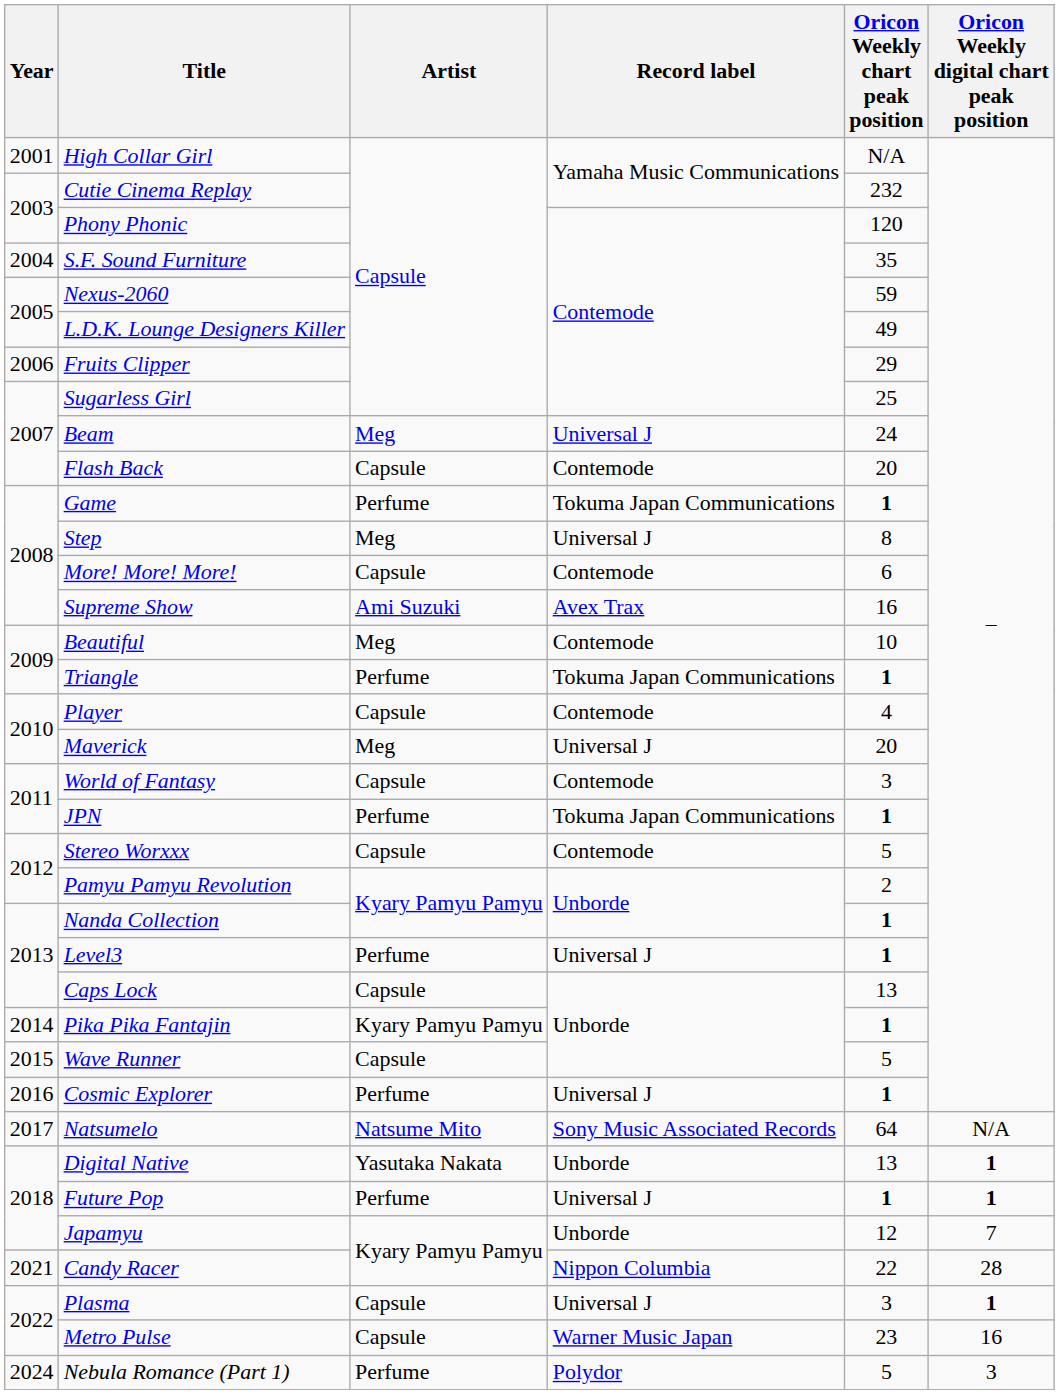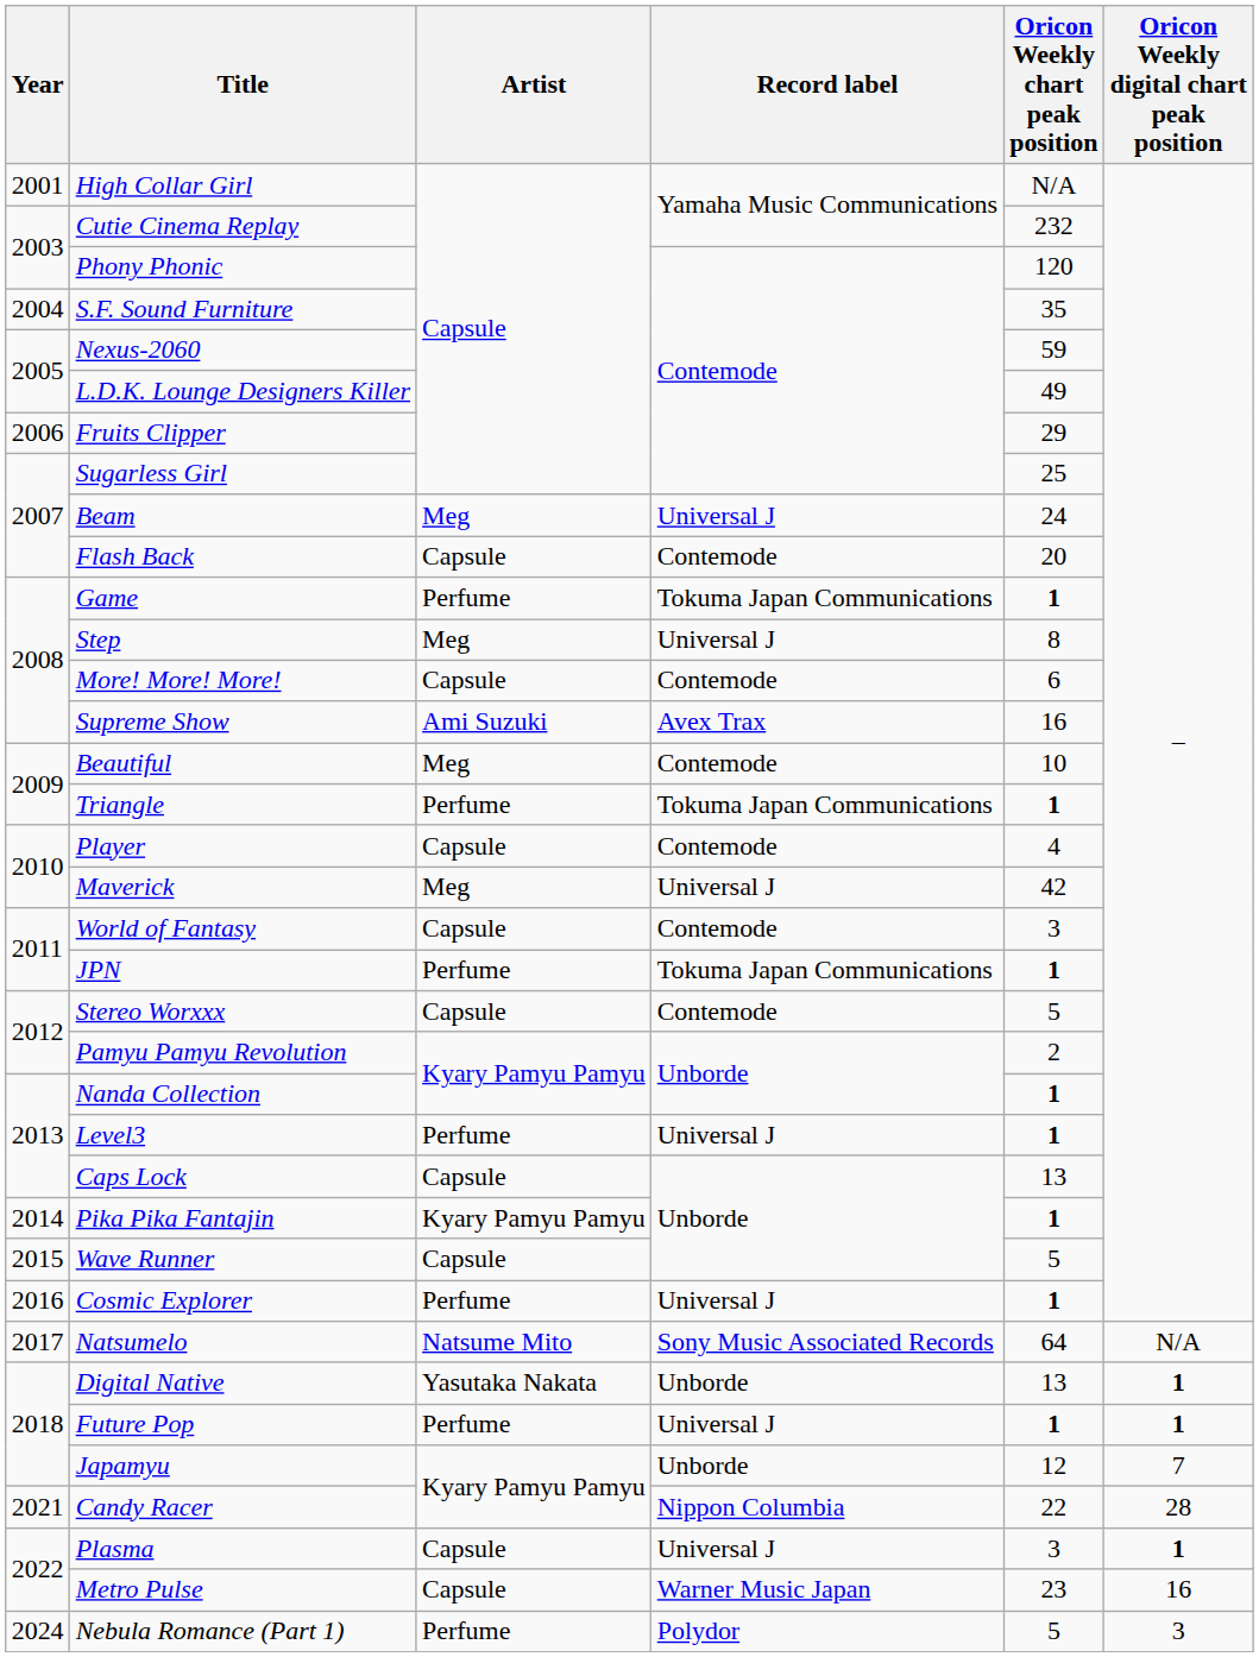Maverick | Oricon Weekly chart peak position: 20 -> 42
